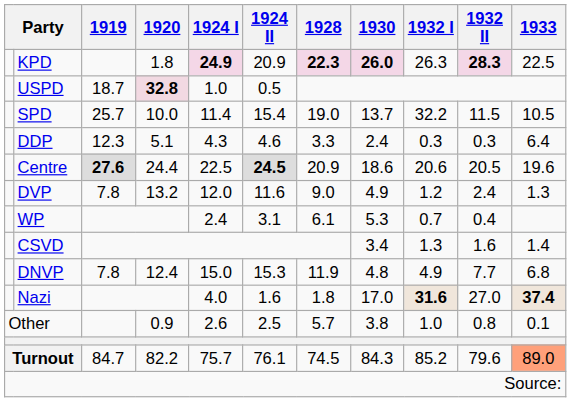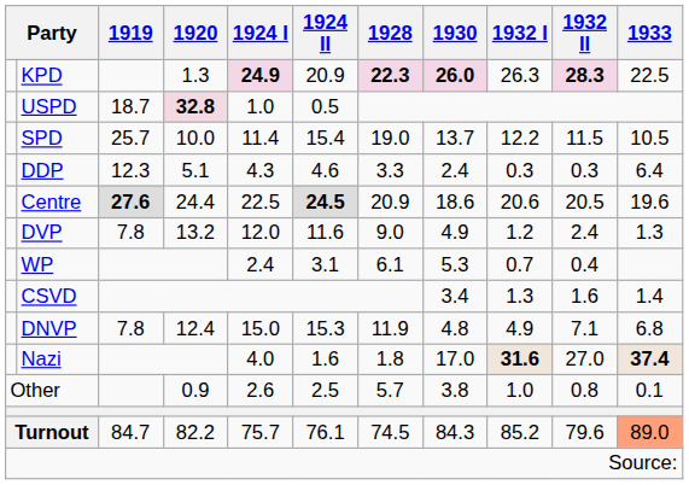KPD | 1920: 1.8 -> 1.3
SPD | 1932 I: 32.2 -> 12.2
DNVP | 1932 II: 7.7 -> 7.1
